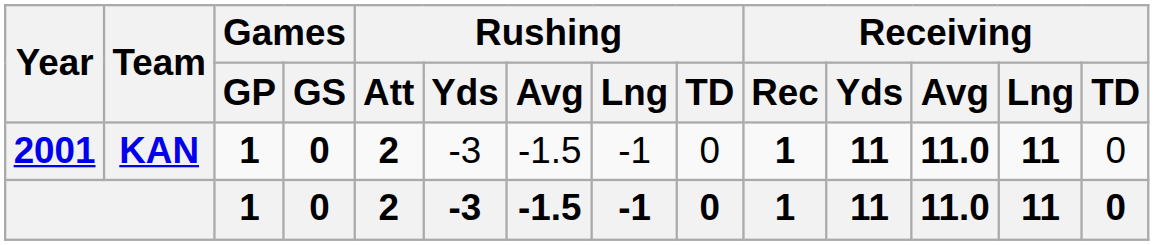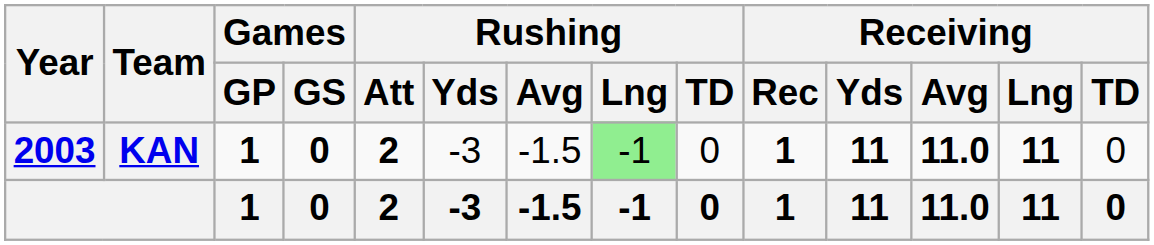KAN | Year: 2001 -> 2003
KAN | Rushing / Lng: no background -> lightgreen background
